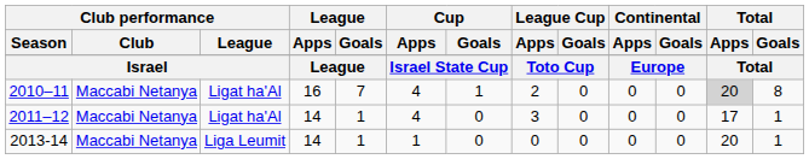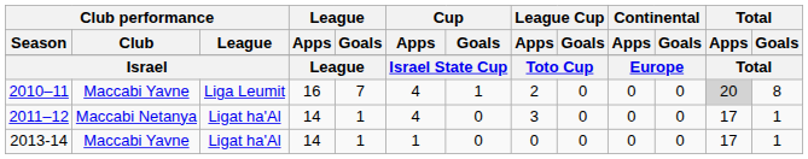2010–11 | Club performance / Club: Maccabi Netanya -> Maccabi Yavne
2010–11 | Club performance / League: Ligat ha'Al -> Liga Leumit
2013-14 | Club performance / Club: Maccabi Netanya -> Maccabi Yavne
2013-14 | Club performance / League: Liga Leumit -> Ligat ha'Al
2013-14 | Total / Apps: 20 -> 17
